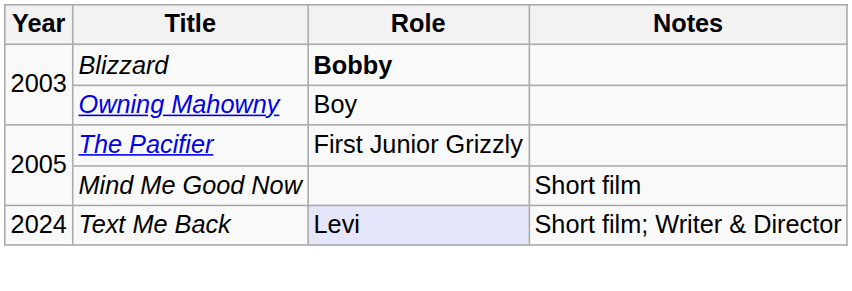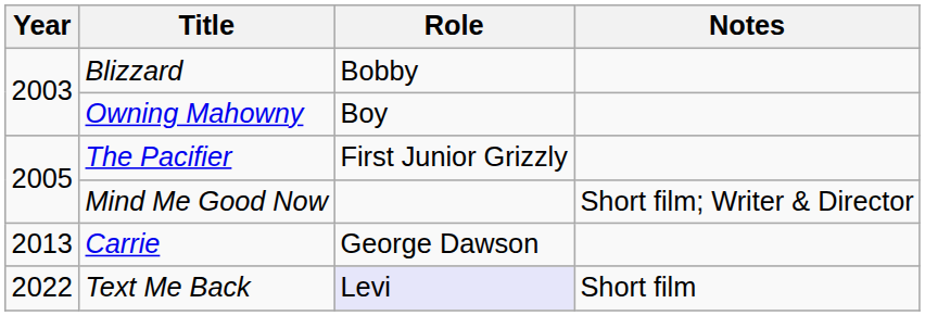Blizzard | Role: bold -> normal
Mind Me Good Now | Notes: Short film -> Short film; Writer & Director
+ row: 2013 | Carrie | George Dawson
Text Me Back | Year: 2024 -> 2022
Text Me Back | Notes: Short film; Writer & Director -> Short film
